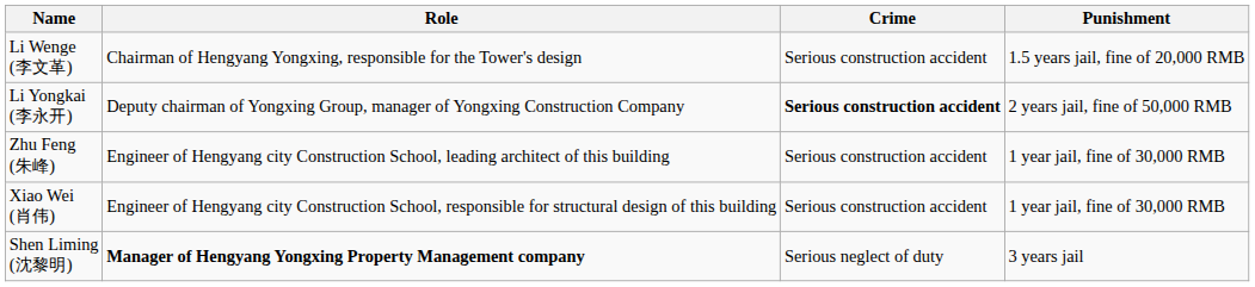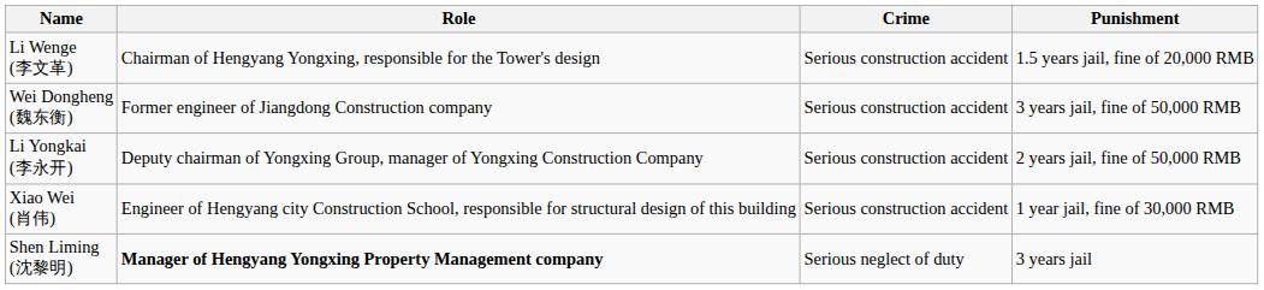+ row: Wei Dongheng (魏东衡) | Former engineer of Jiangdong Construction company | Serious construction accident | 3 years jail, fine of 50,000 RMB
Li Yongkai (李永开) | Crime: bold -> normal
- row: Zhu Feng (朱峰) | Engineer of Hengyang city Construction School, leading architect of this building | Serious construction accident | 1 year jail, fine of 30,000 RMB
